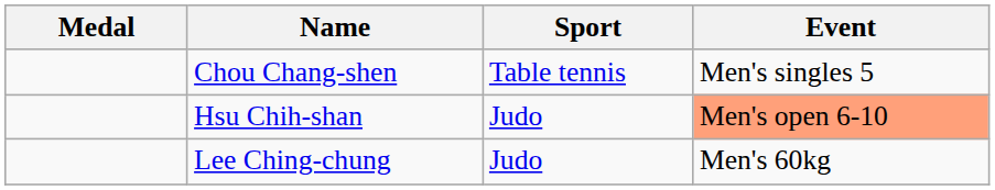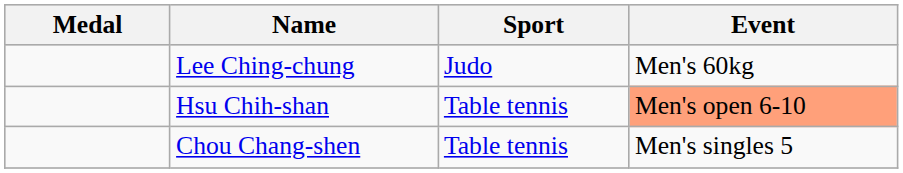rows swapped: Lee Ching-chung <-> Chou Chang-shen
Hsu Chih-shan | Sport: Judo -> Table tennis
